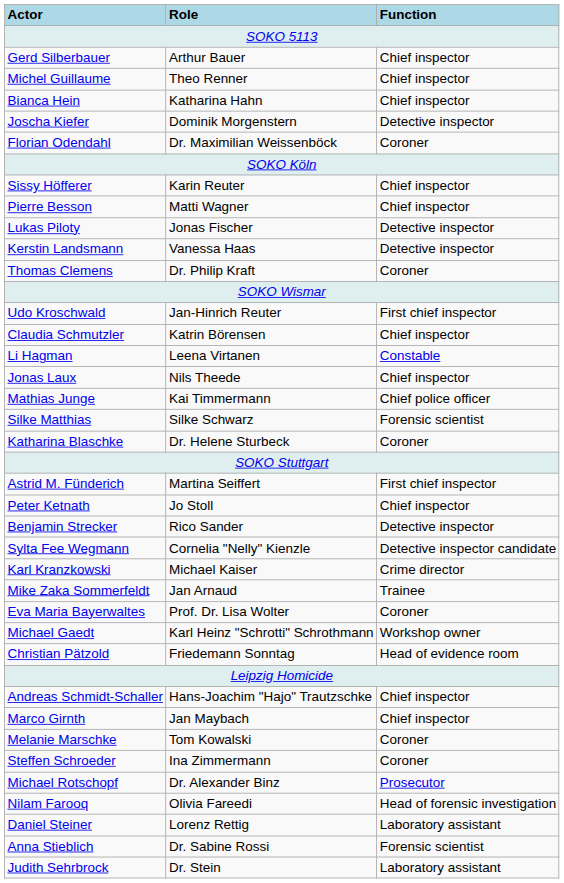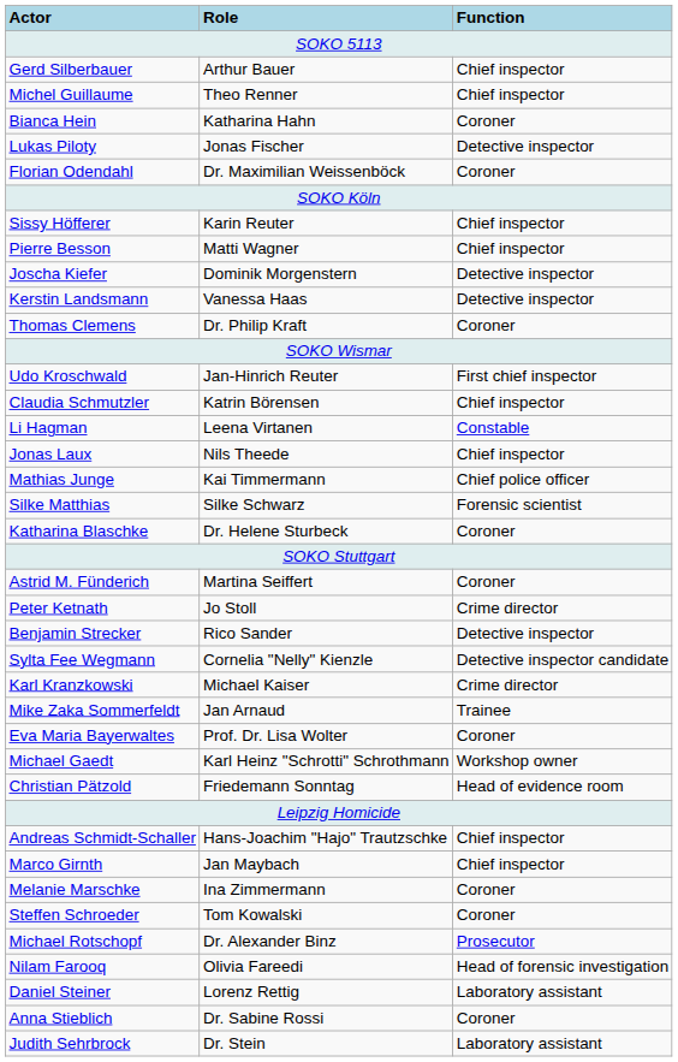Bianca Hein | Function: Chief inspector -> Coroner
rows swapped: Joscha Kiefer <-> Lukas Piloty
Astrid M. Fünderich | Function: First chief inspector -> Coroner
Peter Ketnath | Function: Chief inspector -> Crime director
Melanie Marschke | Role: Tom Kowalski -> Ina Zimmermann
Steffen Schroeder | Role: Ina Zimmermann -> Tom Kowalski
Anna Stieblich | Function: Forensic scientist -> Coroner
